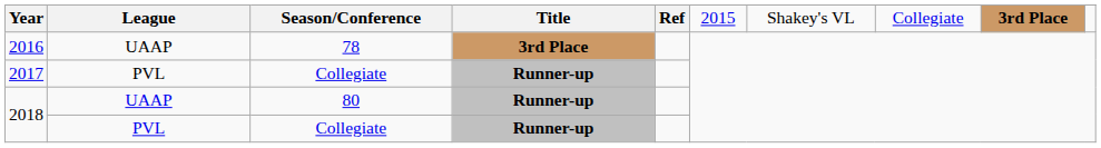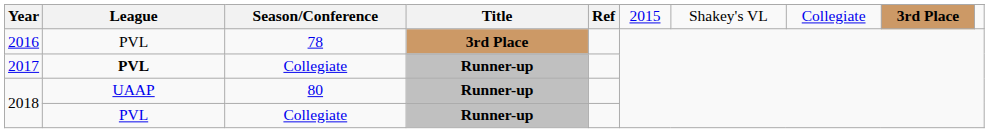2016 | League: UAAP -> PVL
2017 | League: normal -> bold
